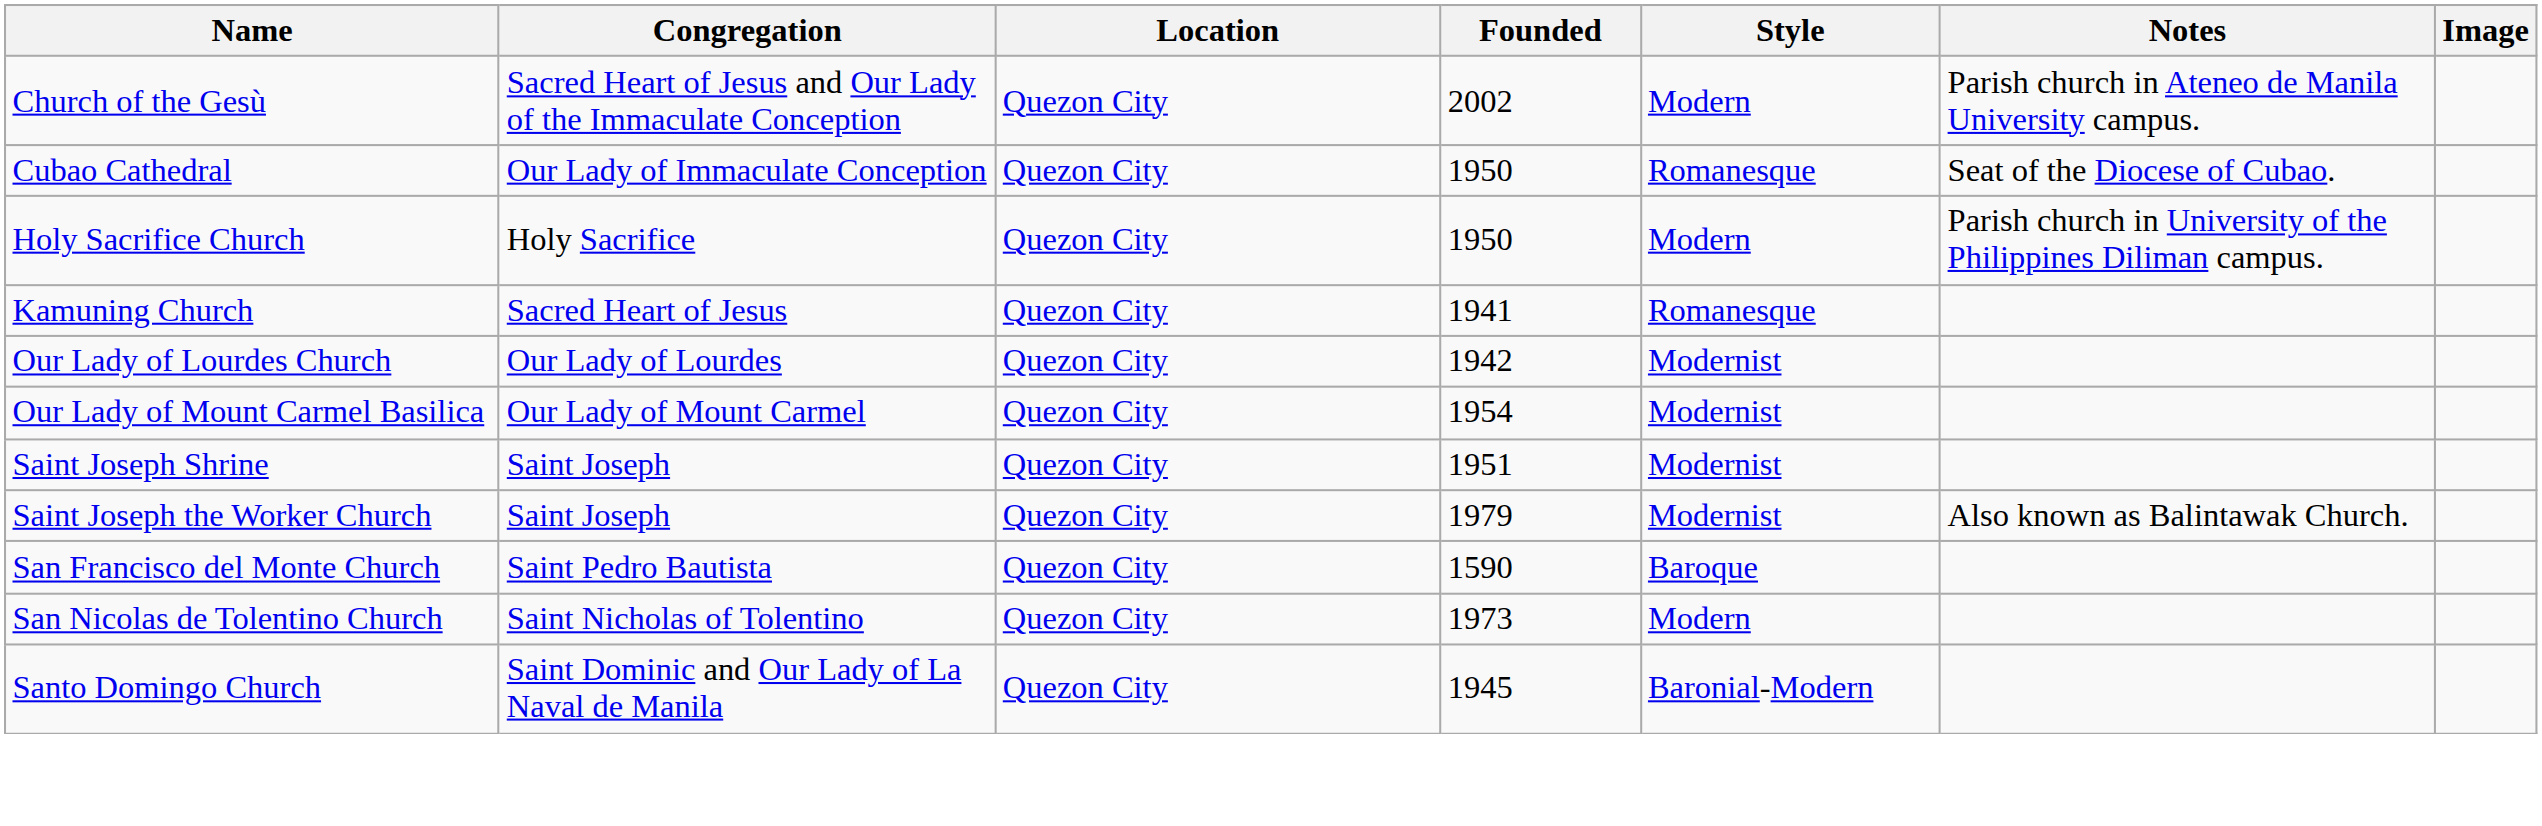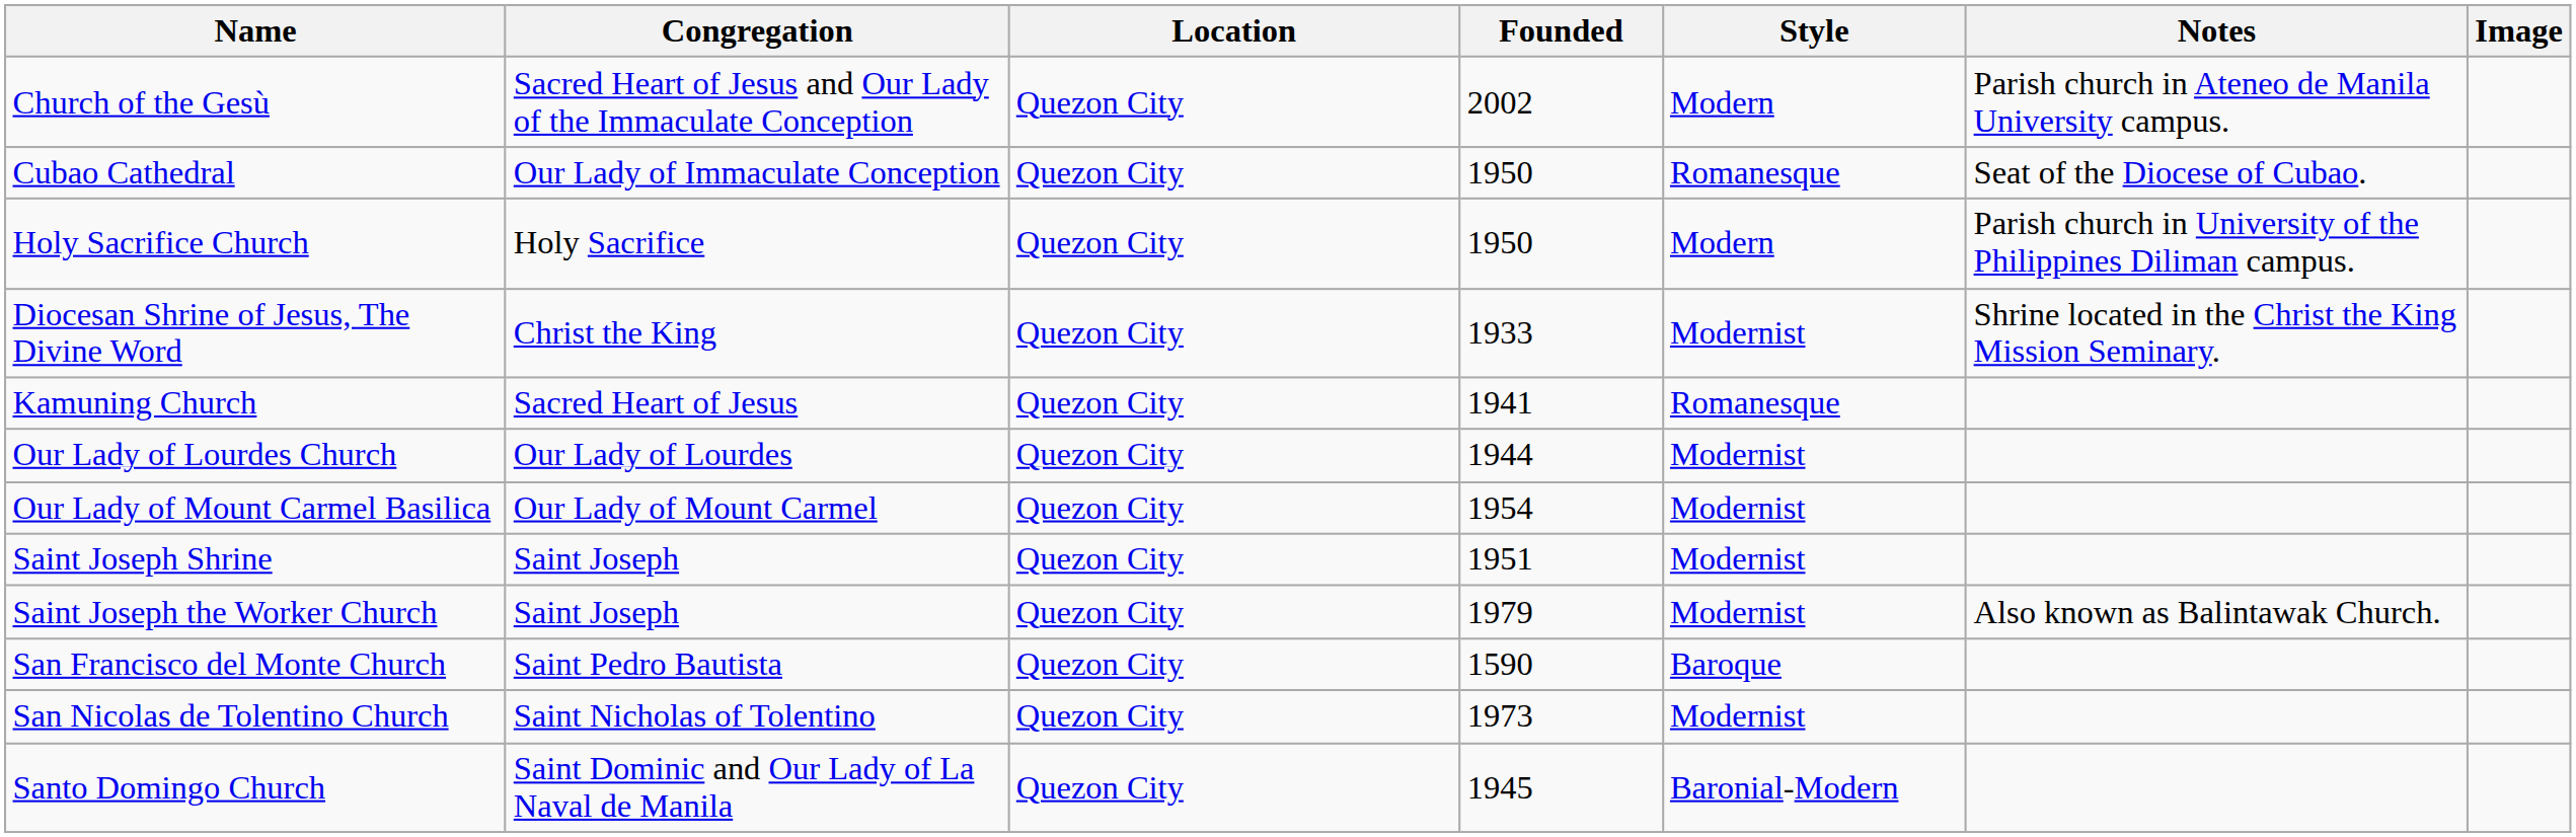+ row: Diocesan Shrine of Jesus, The Divine Word | Christ the King | Quezon City | 1933 | Modernist | Shrine located in the Christ the King Mission Seminary.
Our Lady of Lourdes Church | Founded: 1942 -> 1944
San Nicolas de Tolentino Church | Style: Modern -> Modernist
